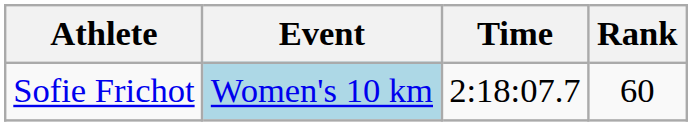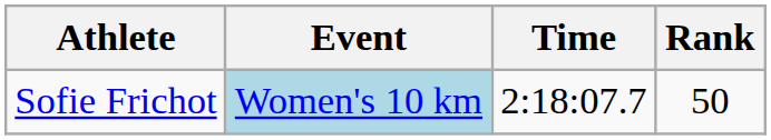Sofie Frichot | Rank: 60 -> 50
